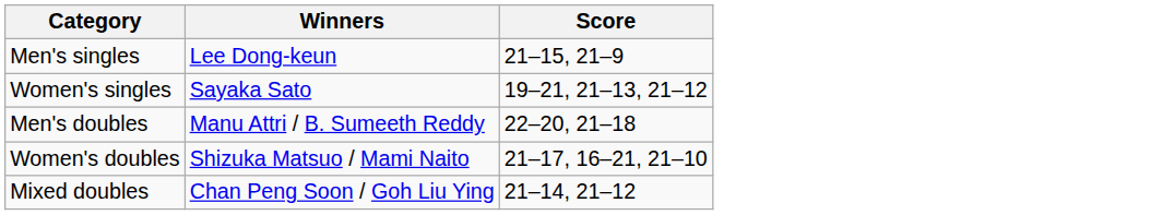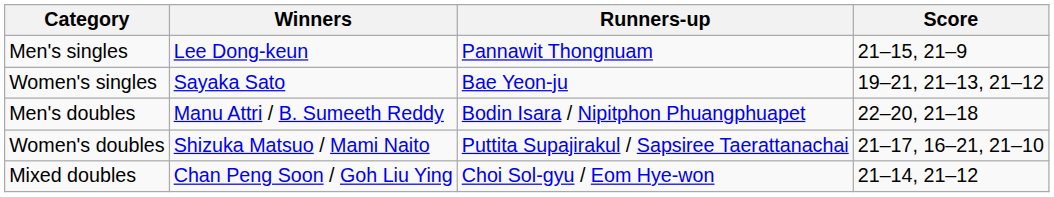+ column: Runners-up | Pannawit Thongnuam | Bae Yeon-ju | Bodin Isara / Nipitphon Phuangphuapet | Puttita Supajirakul / Sapsiree Taerattanachai | Choi Sol-gyu / Eom Hye-won
